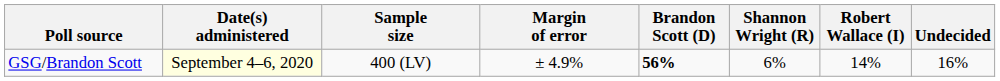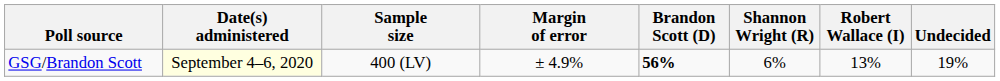GSG/Brandon Scott | Robert Wallace (I): 14% -> 13%
GSG/Brandon Scott | Undecided: 16% -> 19%
